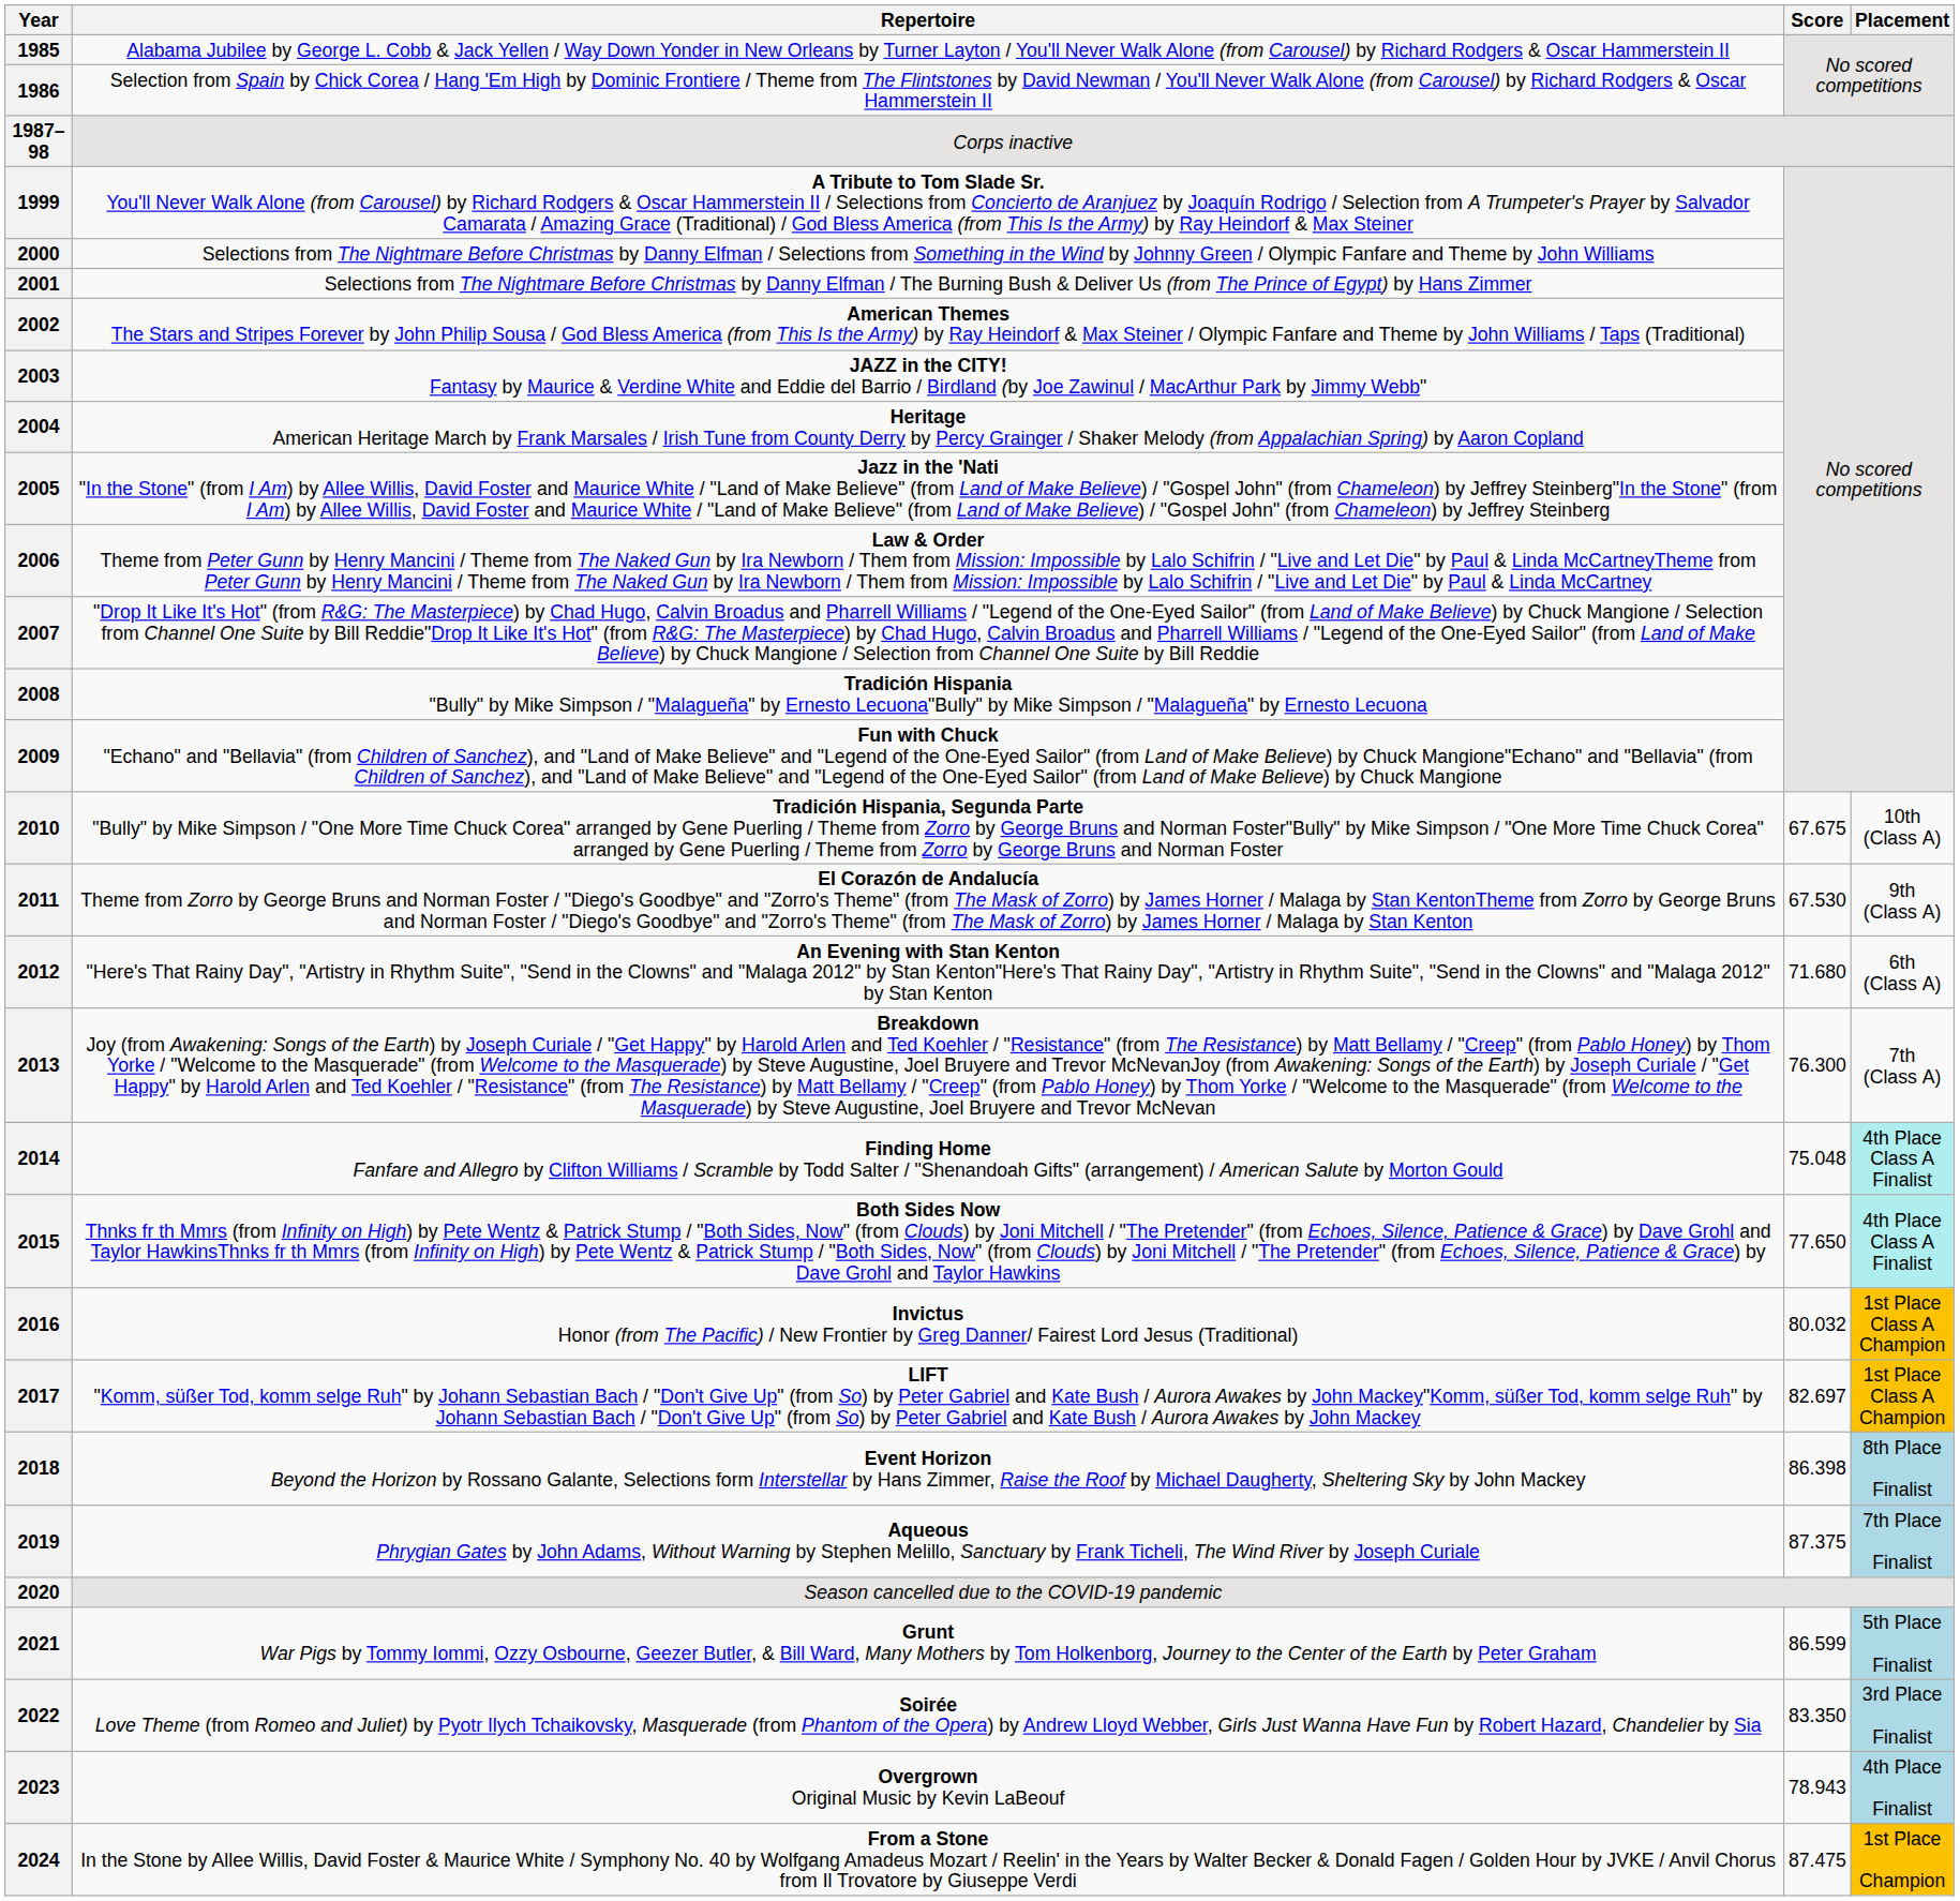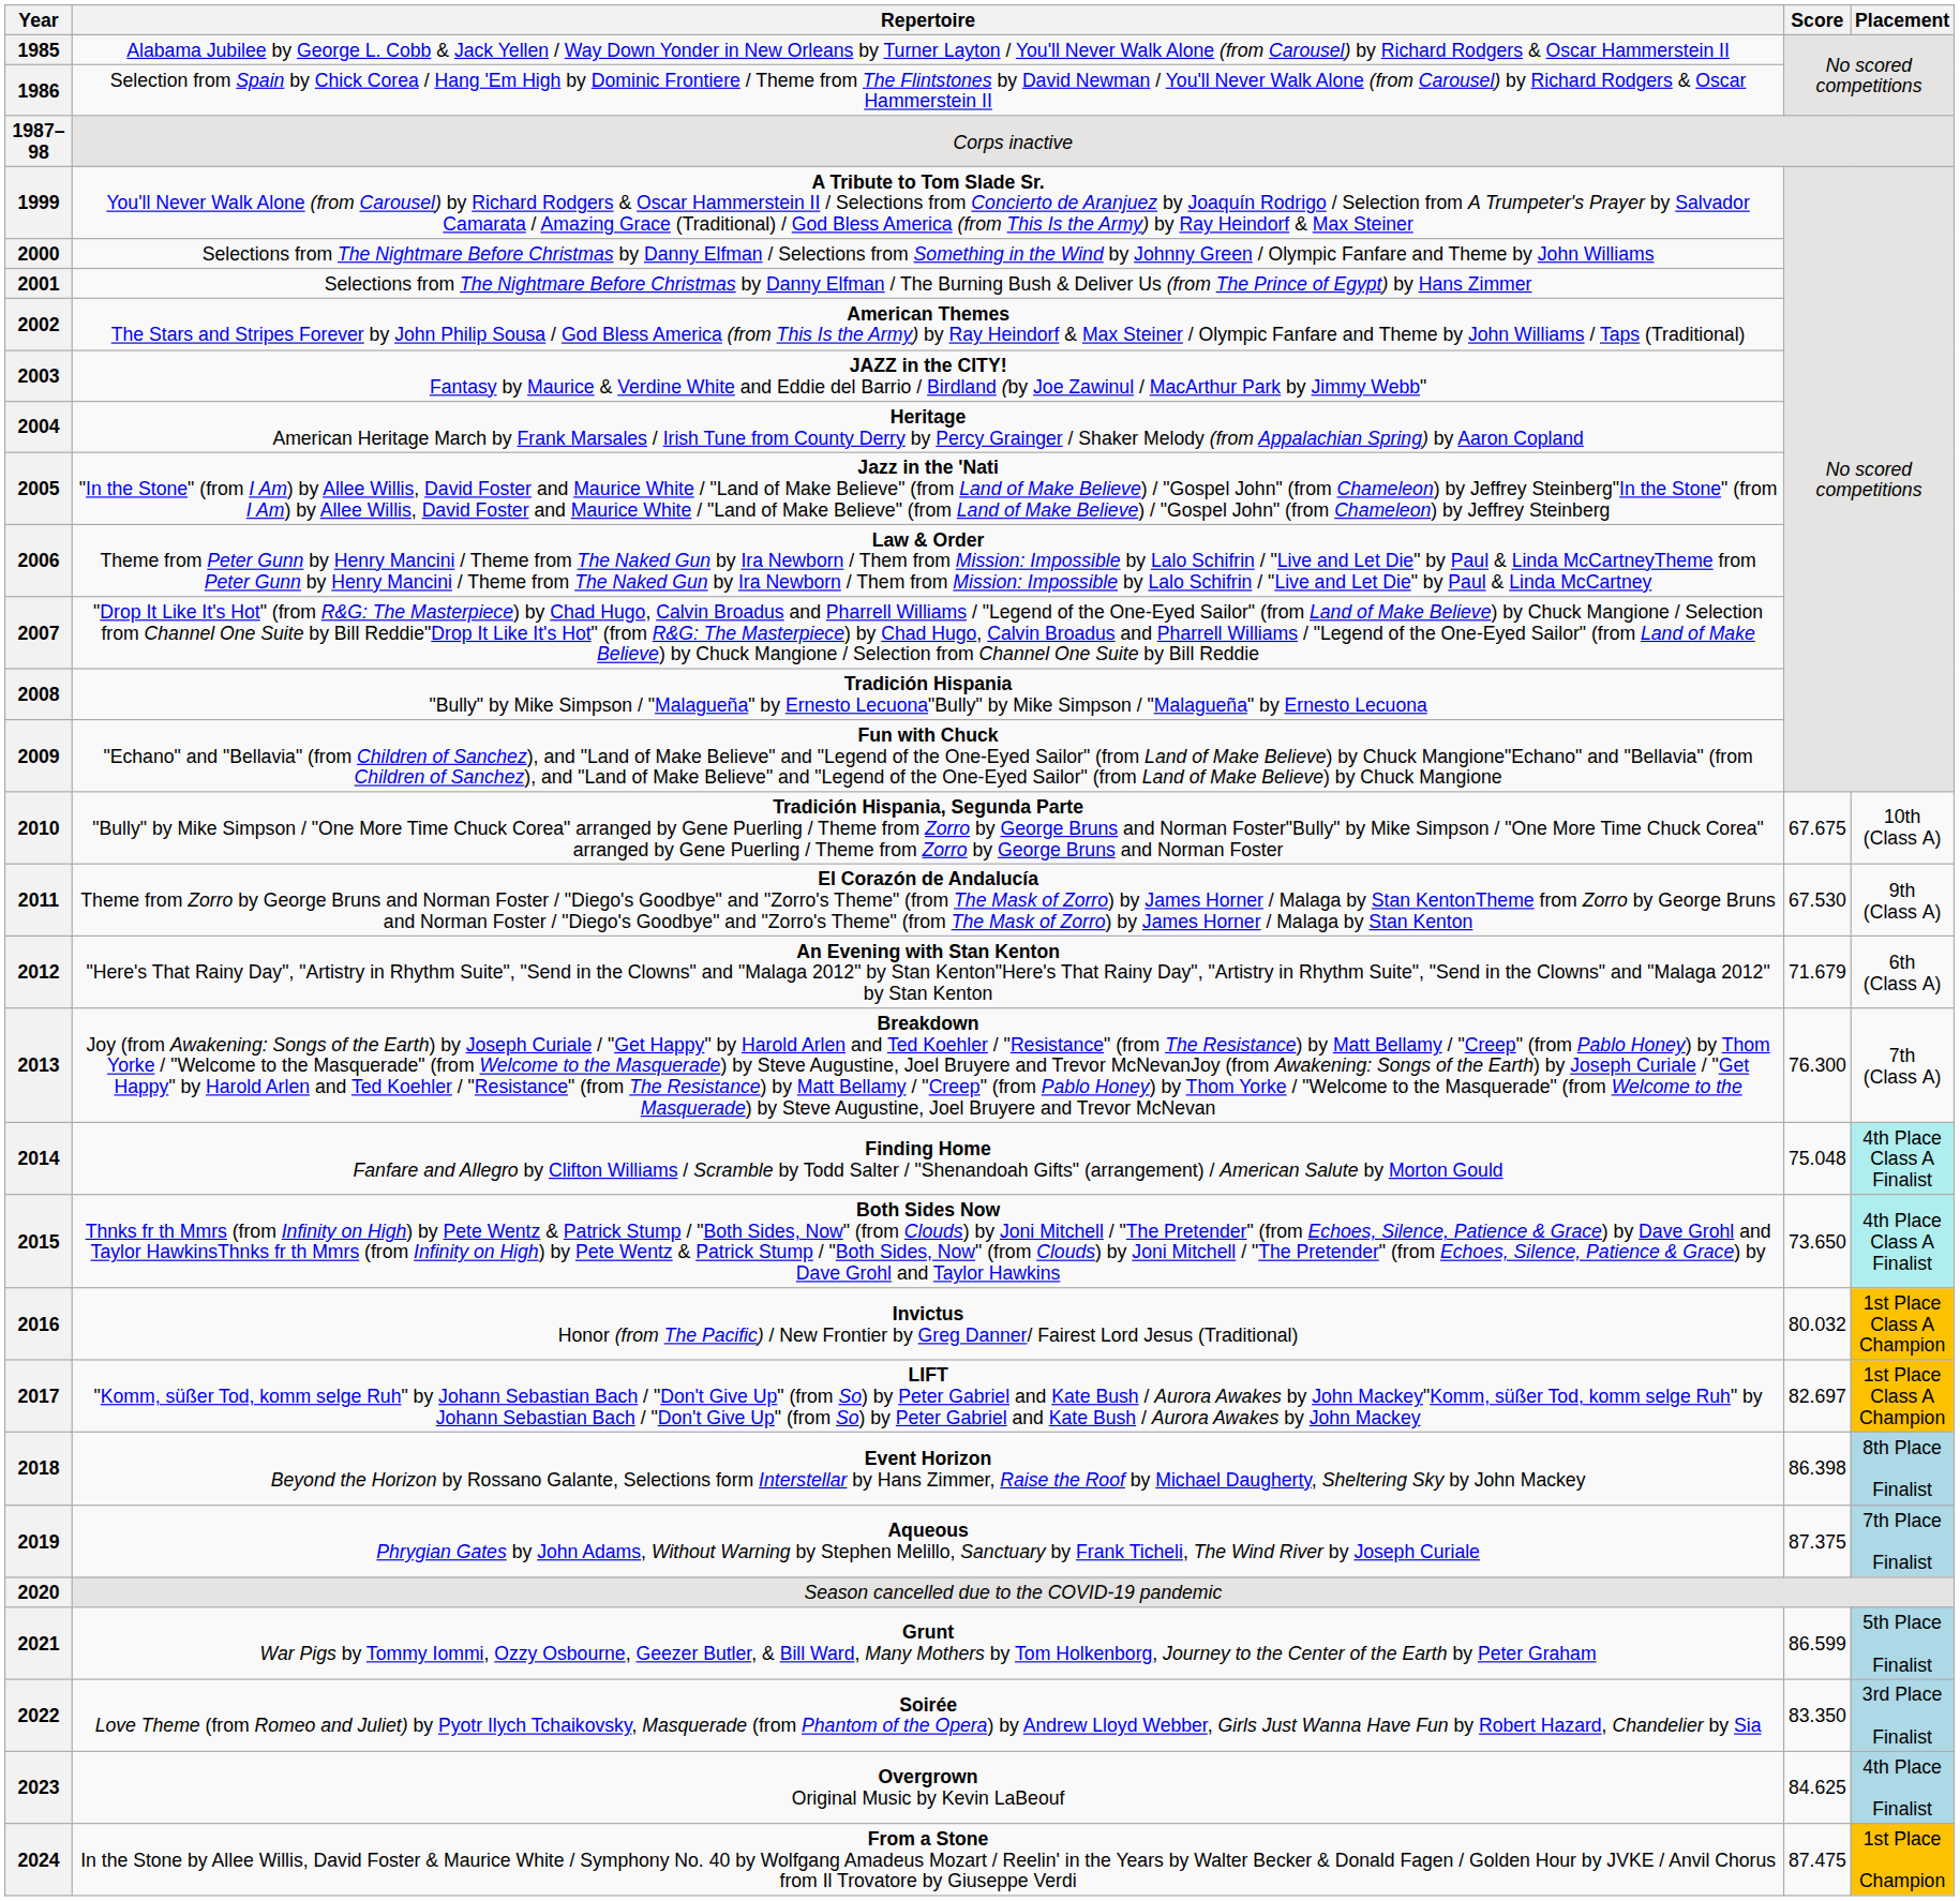2012 | Score: 71.680 -> 71.679
2015 | Score: 77.650 -> 73.650
2023 | Score: 78.943 -> 84.625
